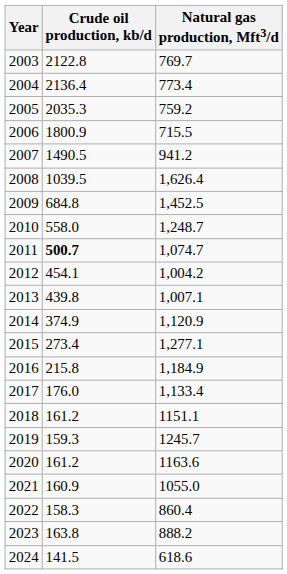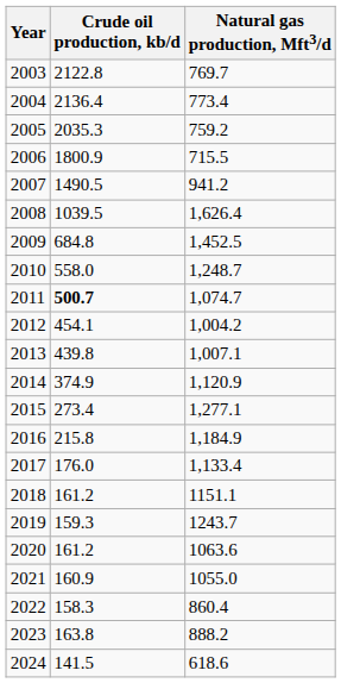2019 | Natural gas production, Mft3/d: 1245.7 -> 1243.7
2020 | Natural gas production, Mft3/d: 1163.6 -> 1063.6
